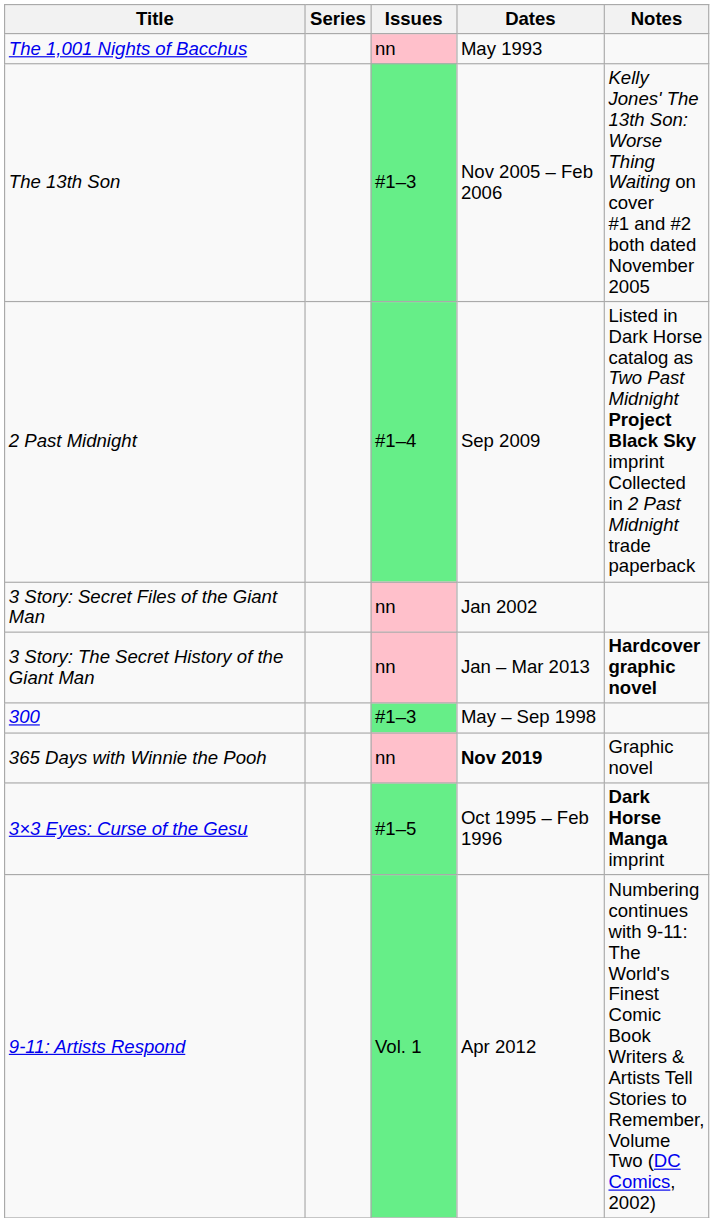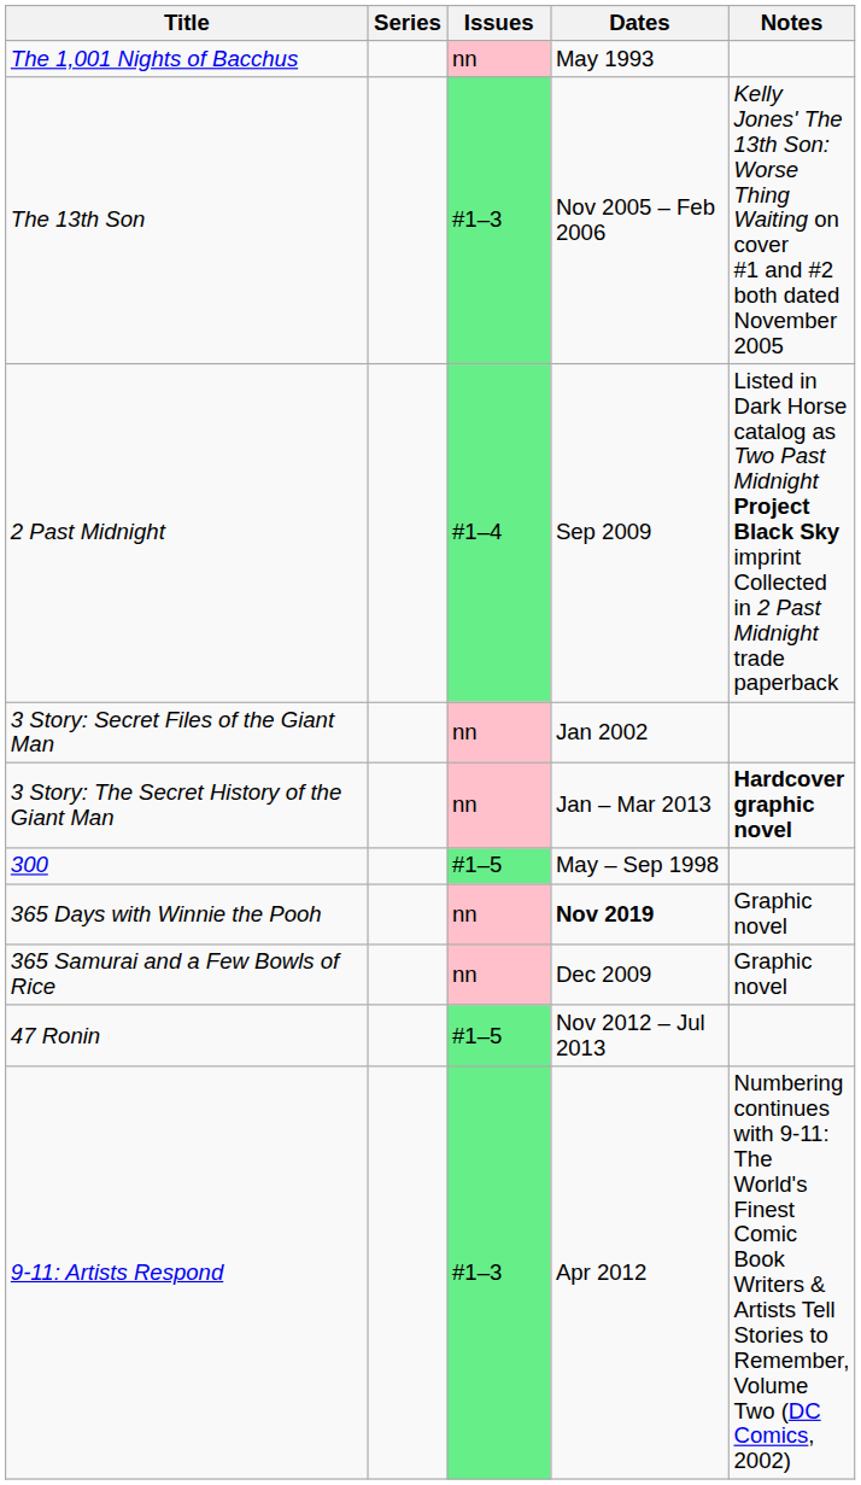300 | Issues: #1–3 -> #1–5
+ row: 365 Samurai and a Few Bowls of Rice | nn | Dec 2009 | Graphic novel
- row: 3×3 Eyes: Curse of the Gesu | #1–5 | Oct 1995 – Feb 1996 | Dark Horse Manga imprint
+ row: 47 Ronin | #1–5 | Nov 2012 – Jul 2013
9-11: Artists Respond | Issues: Vol. 1 -> #1–3
